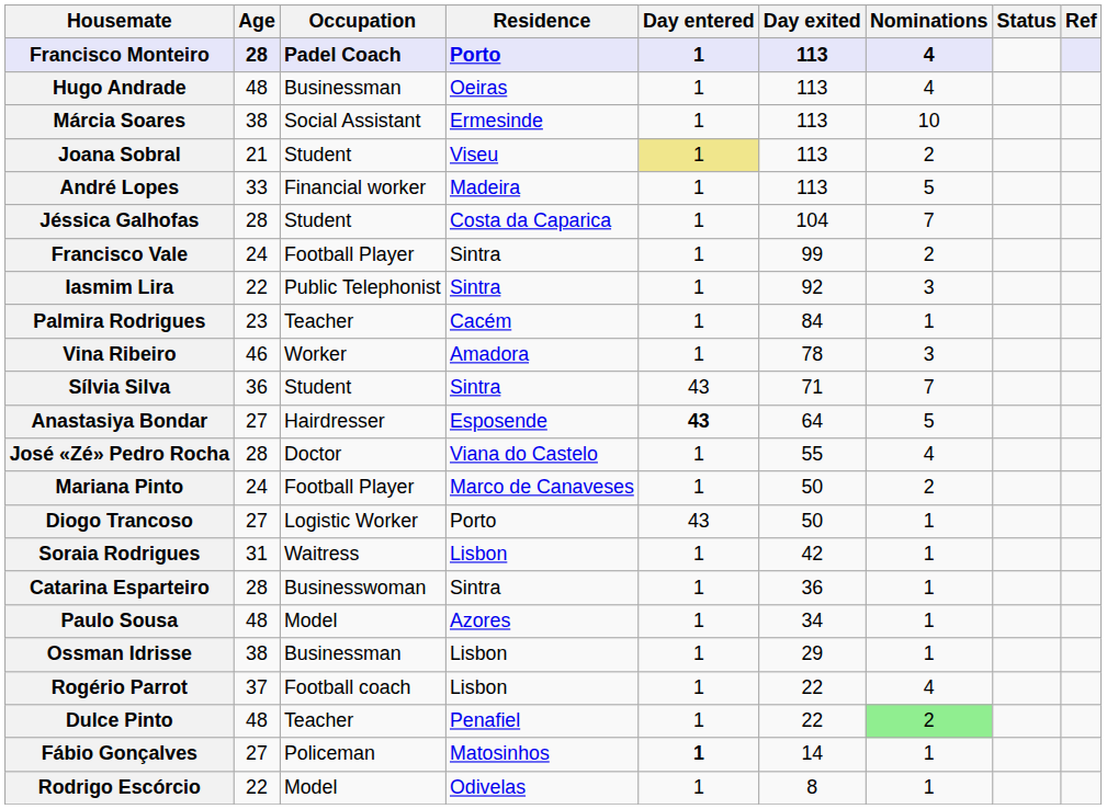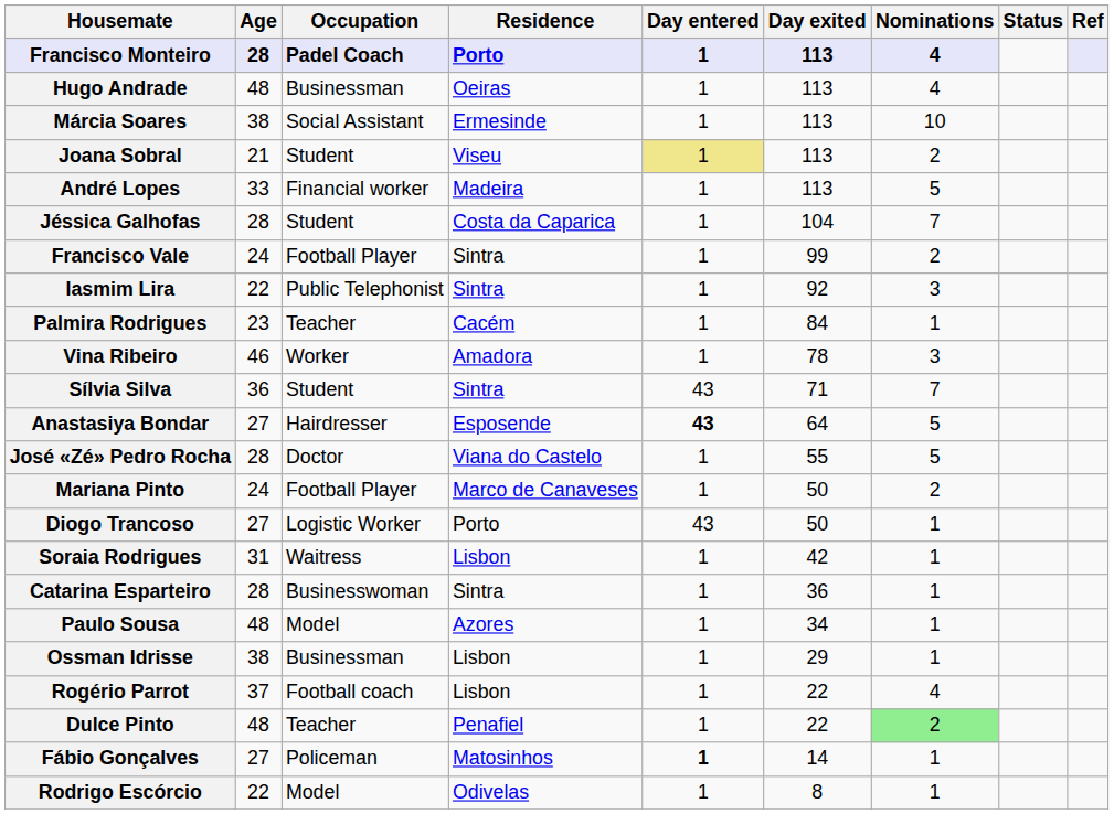José «Zé» Pedro Rocha | Nominations: 4 -> 5
